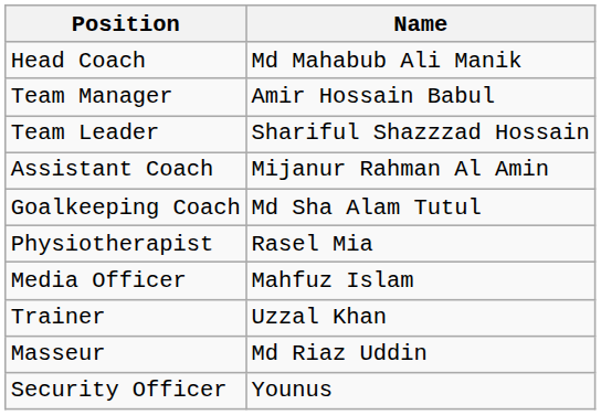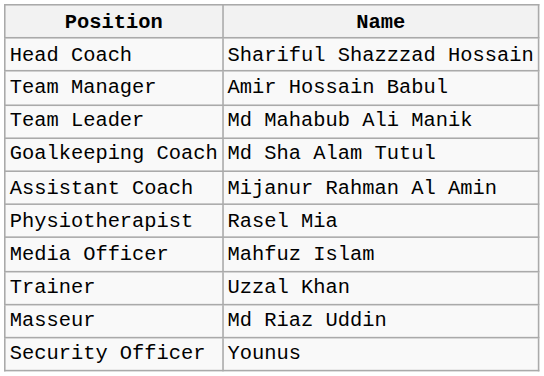Head Coach | Name: Md Mahabub Ali Manik -> Shariful Shazzzad Hossain
Team Leader | Name: Shariful Shazzzad Hossain -> Md Mahabub Ali Manik
rows swapped: Goalkeeping Coach <-> Assistant Coach
